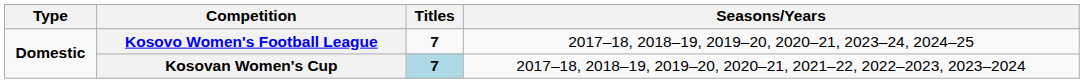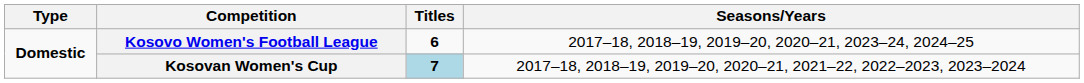Kosovo Women's Football League | Titles: 7 -> 6
